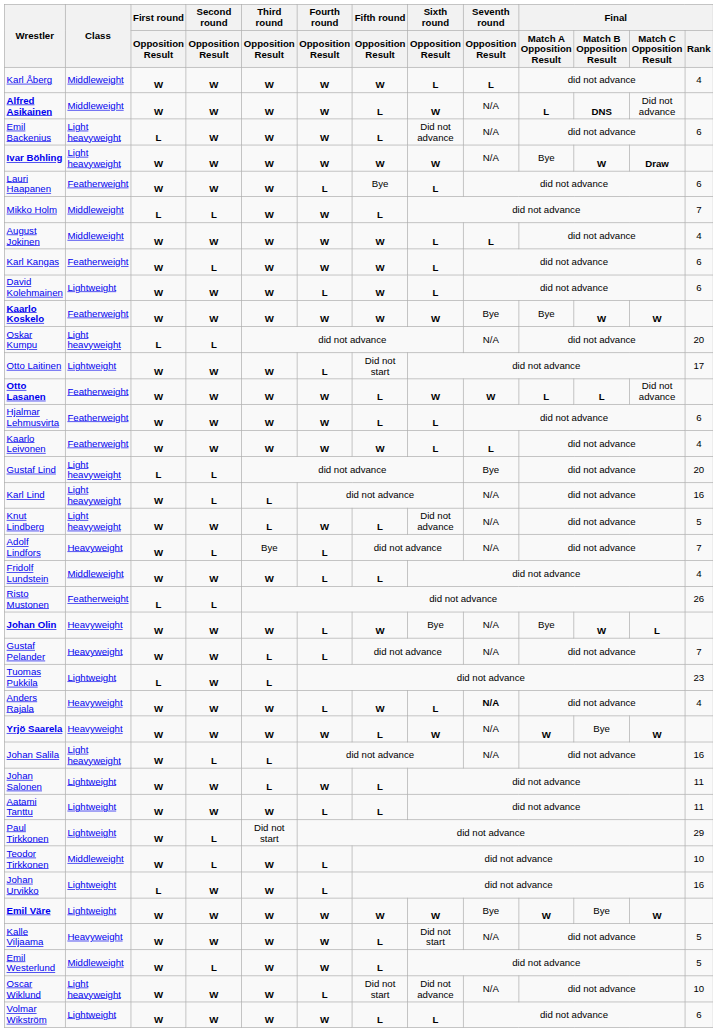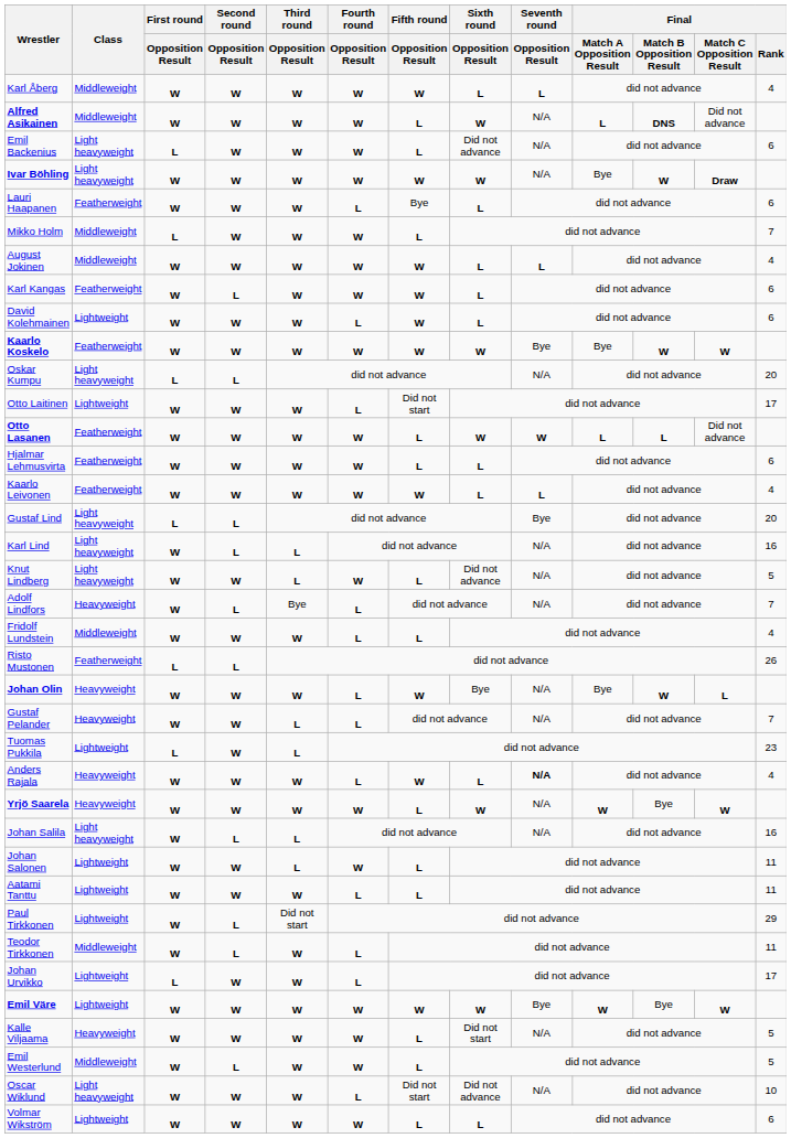Mikko Holm | Second round / Opposition Result: L -> W
Teodor Tirkkonen | Final / Rank: 10 -> 11
Johan Urvikko | Final / Rank: 16 -> 17
